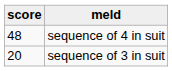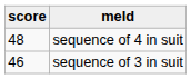sequence of 3 in suit | score: 20 -> 46
